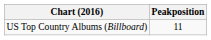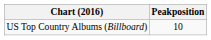US Top Country Albums (Billboard) | Peakposition: 11 -> 10
